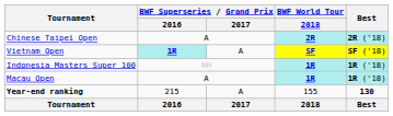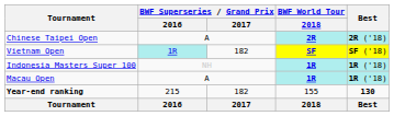Vietnam Open | BWF Superseries / Grand Prix / 2016: bold -> normal
Vietnam Open | BWF Superseries / Grand Prix / 2017: A -> 182
Year-end ranking | BWF Superseries / Grand Prix / 2017: A -> 182
